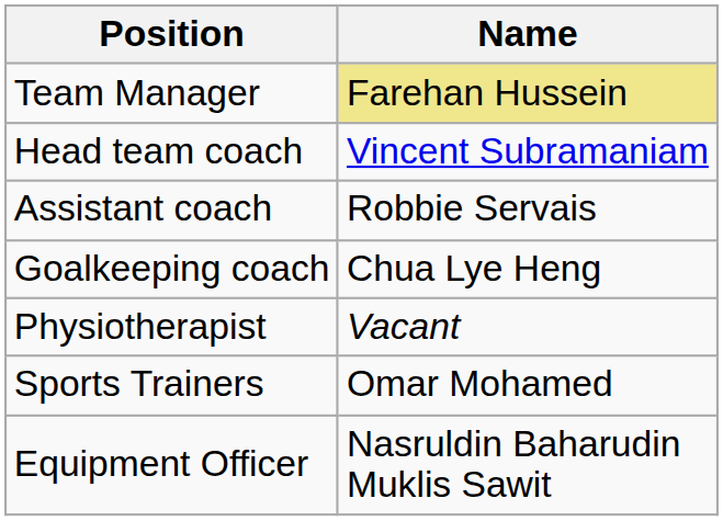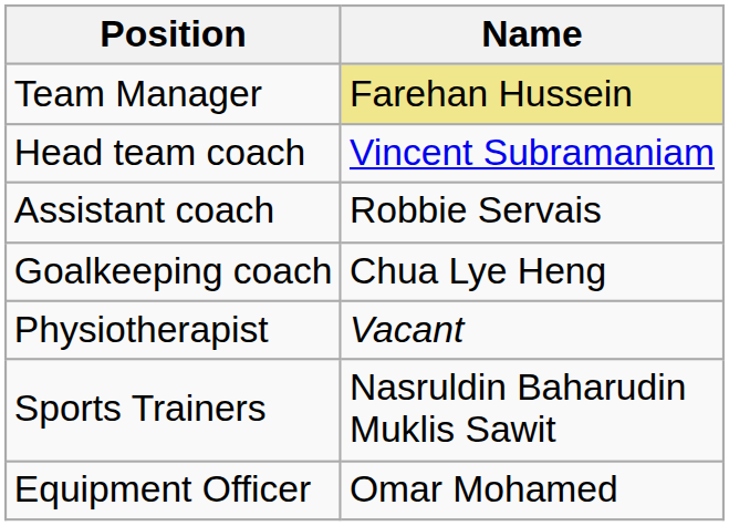Sports Trainers | Name: Omar Mohamed -> Nasruldin Baharudin Muklis Sawit
Equipment Officer | Name: Nasruldin Baharudin Muklis Sawit -> Omar Mohamed
